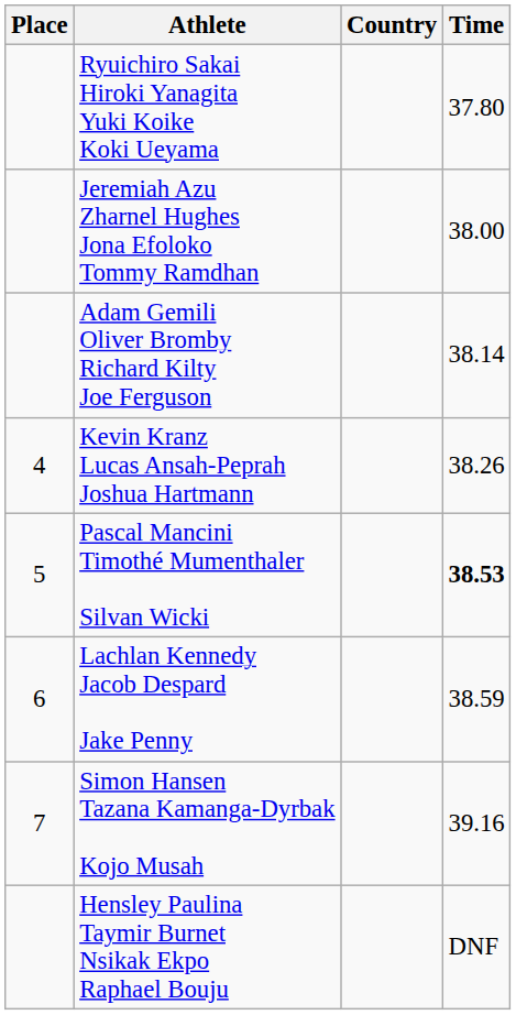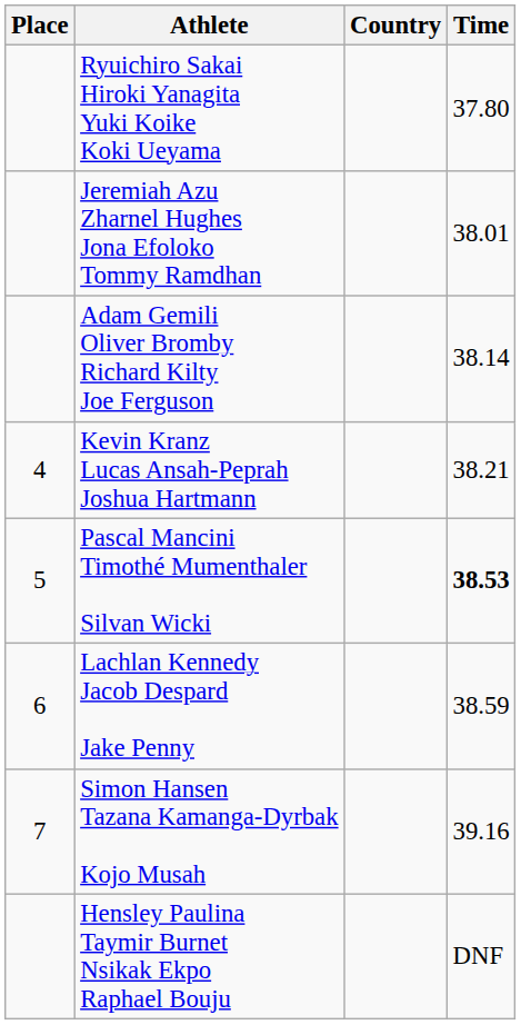Jeremiah Azu Zharnel Hughes Jona Efoloko Tommy Ramdhan | Time: 38.00 -> 38.01
Kevin Kranz Lucas Ansah-Peprah Joshua Hartmann | Time: 38.26 -> 38.21
